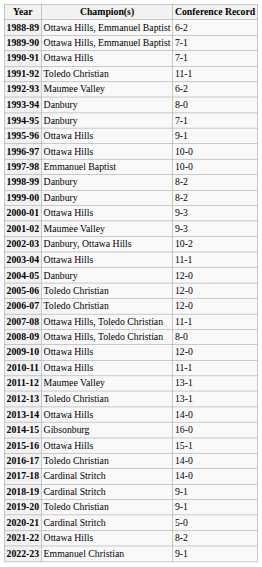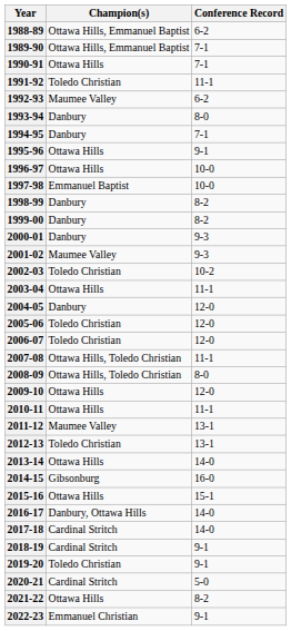2000-01 | Champion(s): Ottawa Hills -> Danbury
2002-03 | Champion(s): Danbury, Ottawa Hills -> Toledo Christian
2016-17 | Champion(s): Toledo Christian -> Danbury, Ottawa Hills
